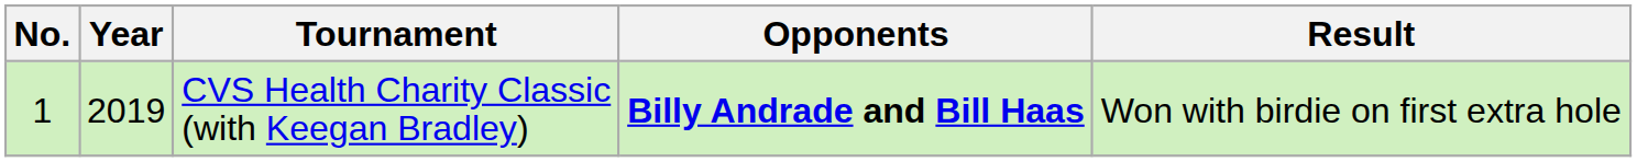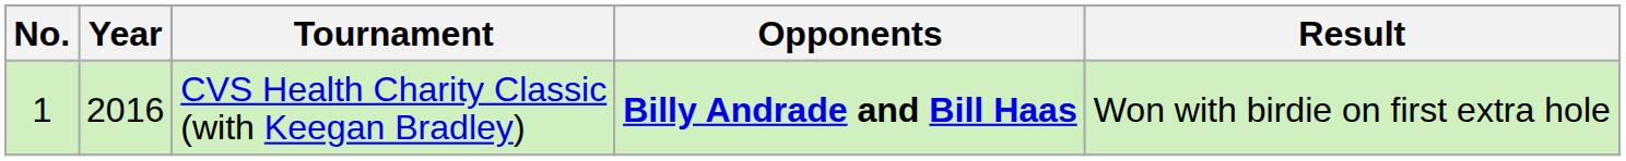CVS Health Charity Classic (with Keegan Bradley) | Year: 2019 -> 2016
